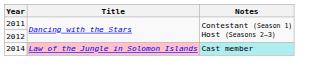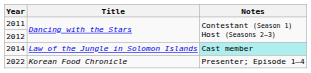2014 | Title: pink background -> no background
+ row: 2022 | Korean Food Chronicle | Presenter; Episode 1–4
